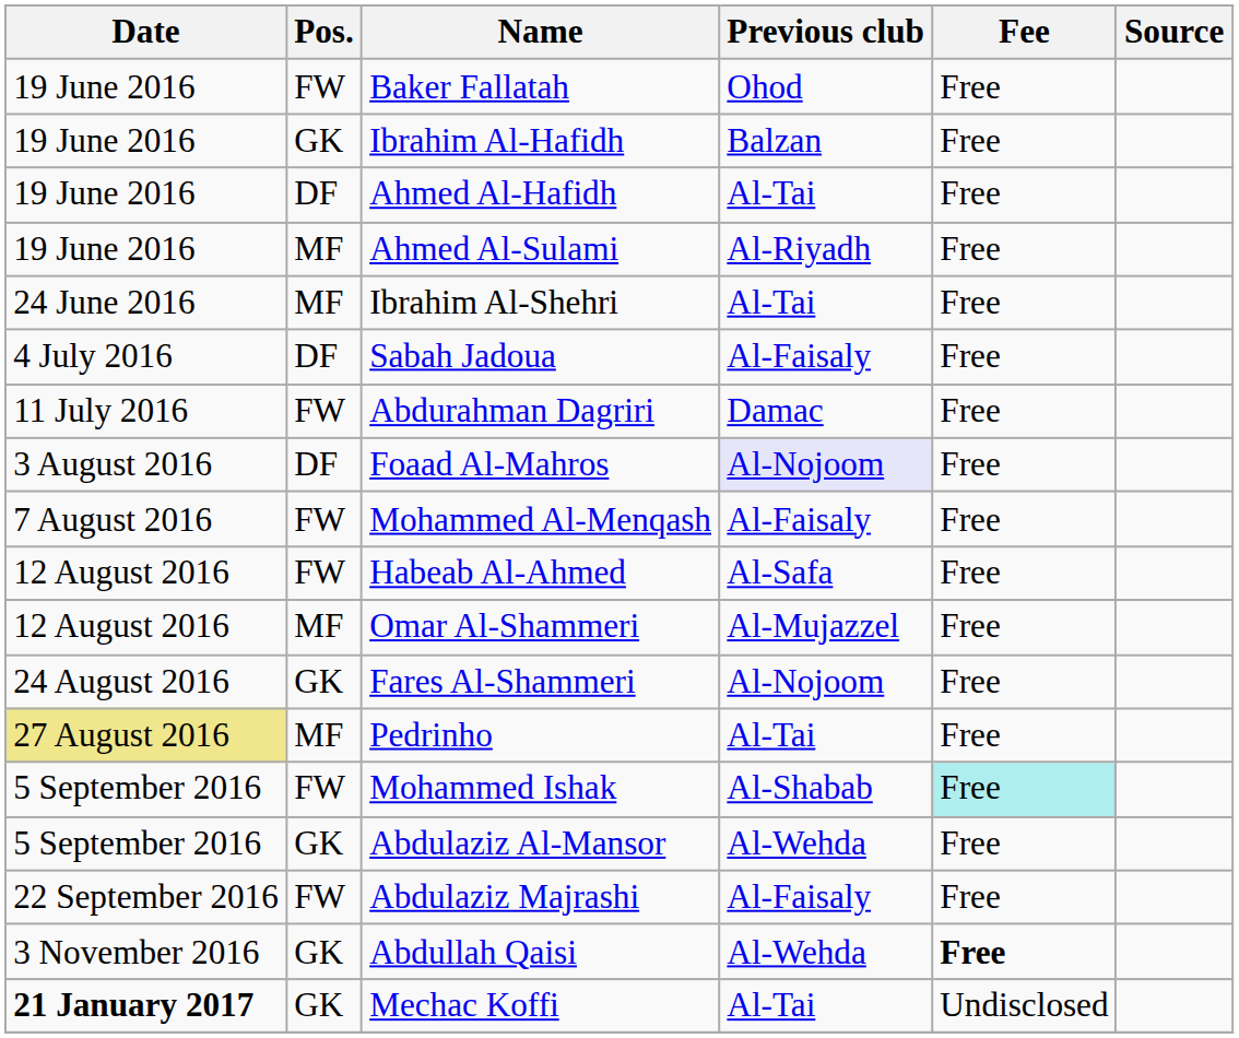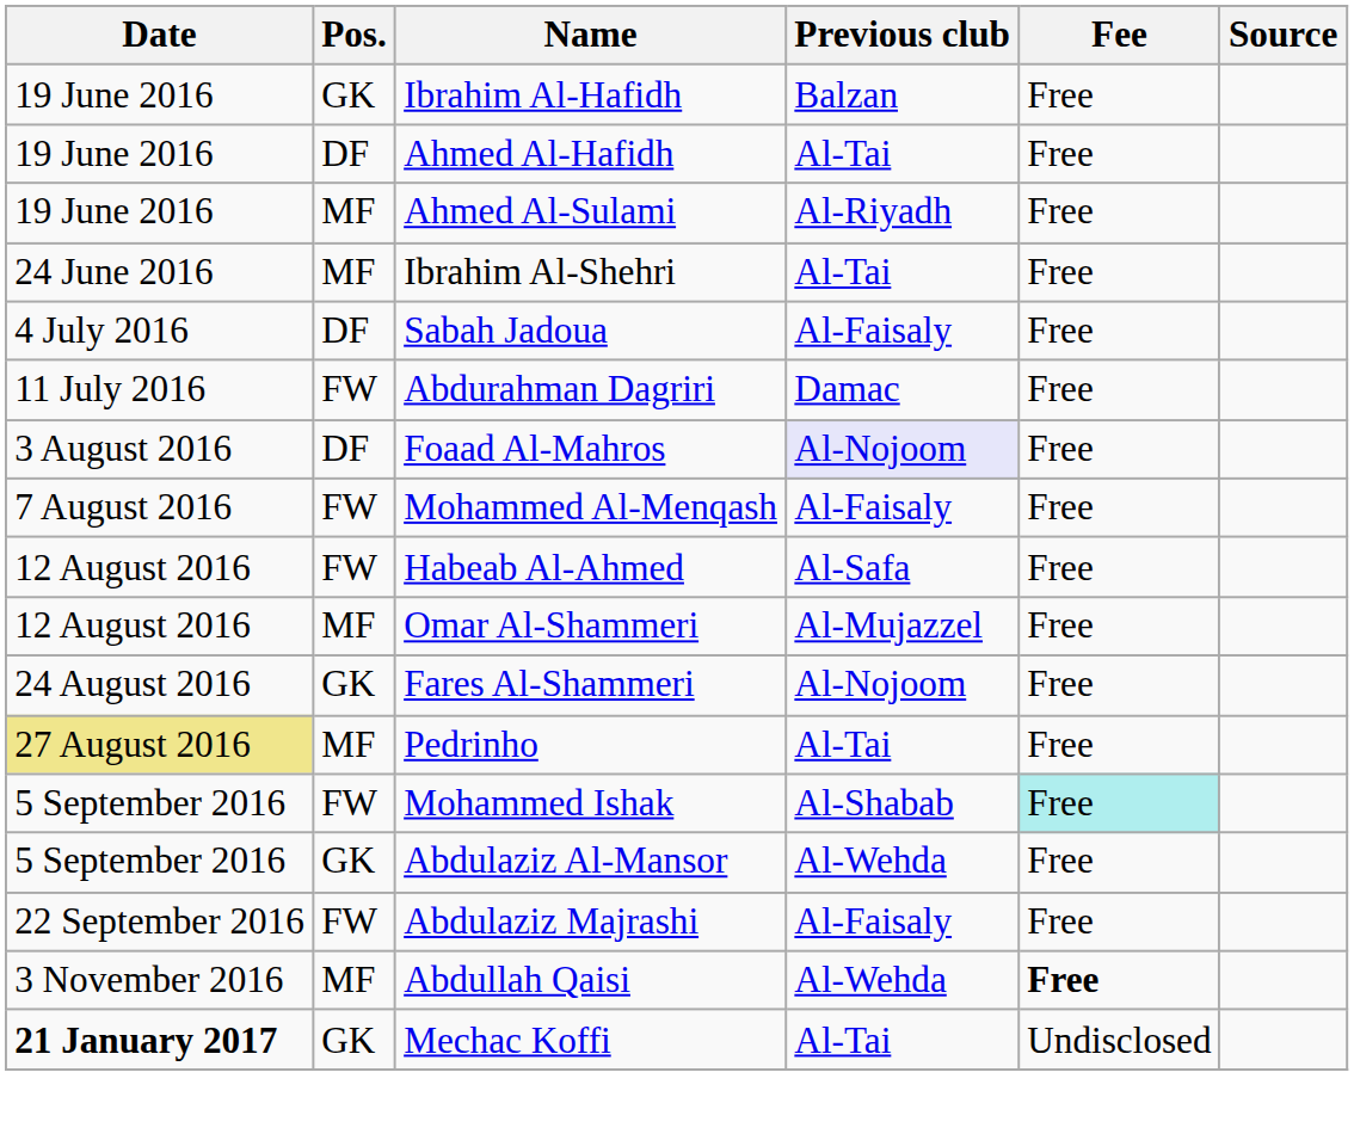- row: 19 June 2016 | FW | Baker Fallatah | Ohod | Free
Abdullah Qaisi | Pos.: GK -> MF
